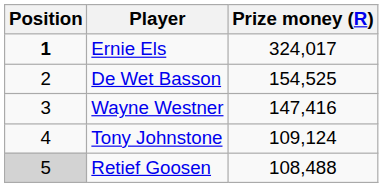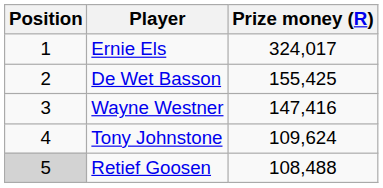Ernie Els | Position: bold -> normal
De Wet Basson | Prize money (R): 154,525 -> 155,425
Tony Johnstone | Prize money (R): 109,124 -> 109,624
